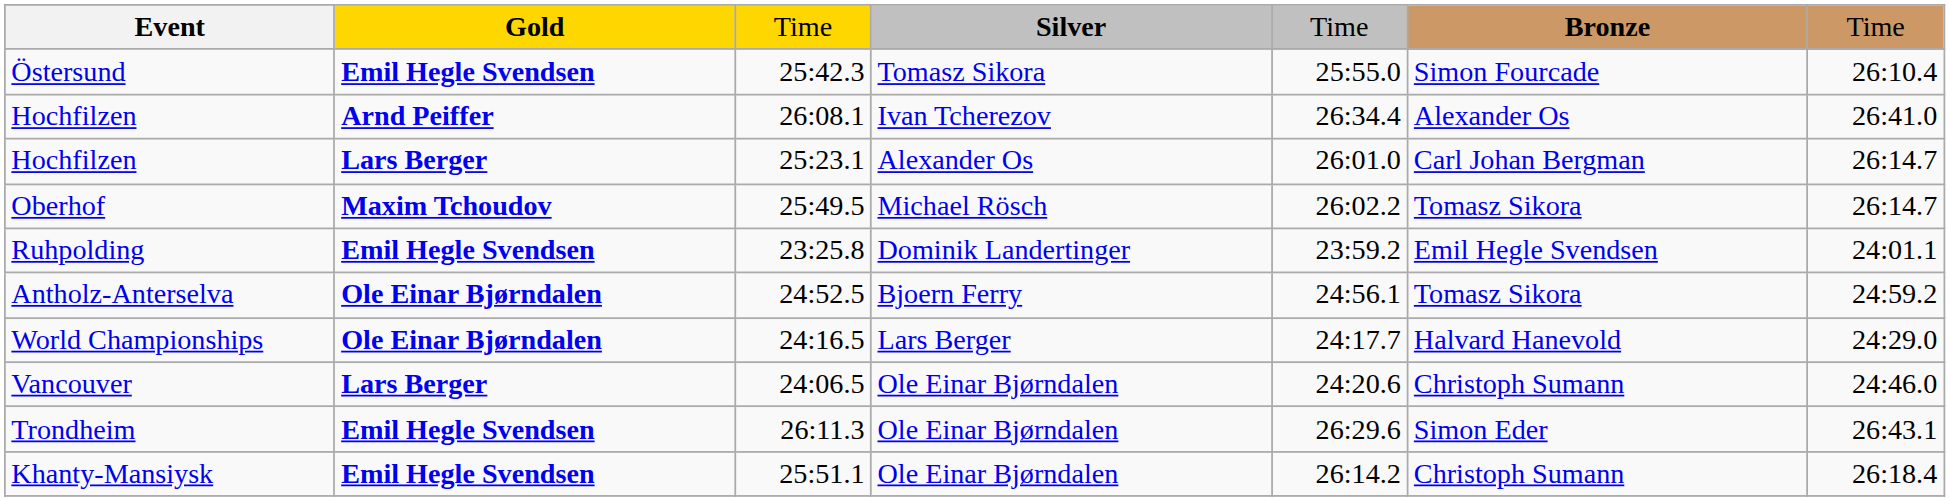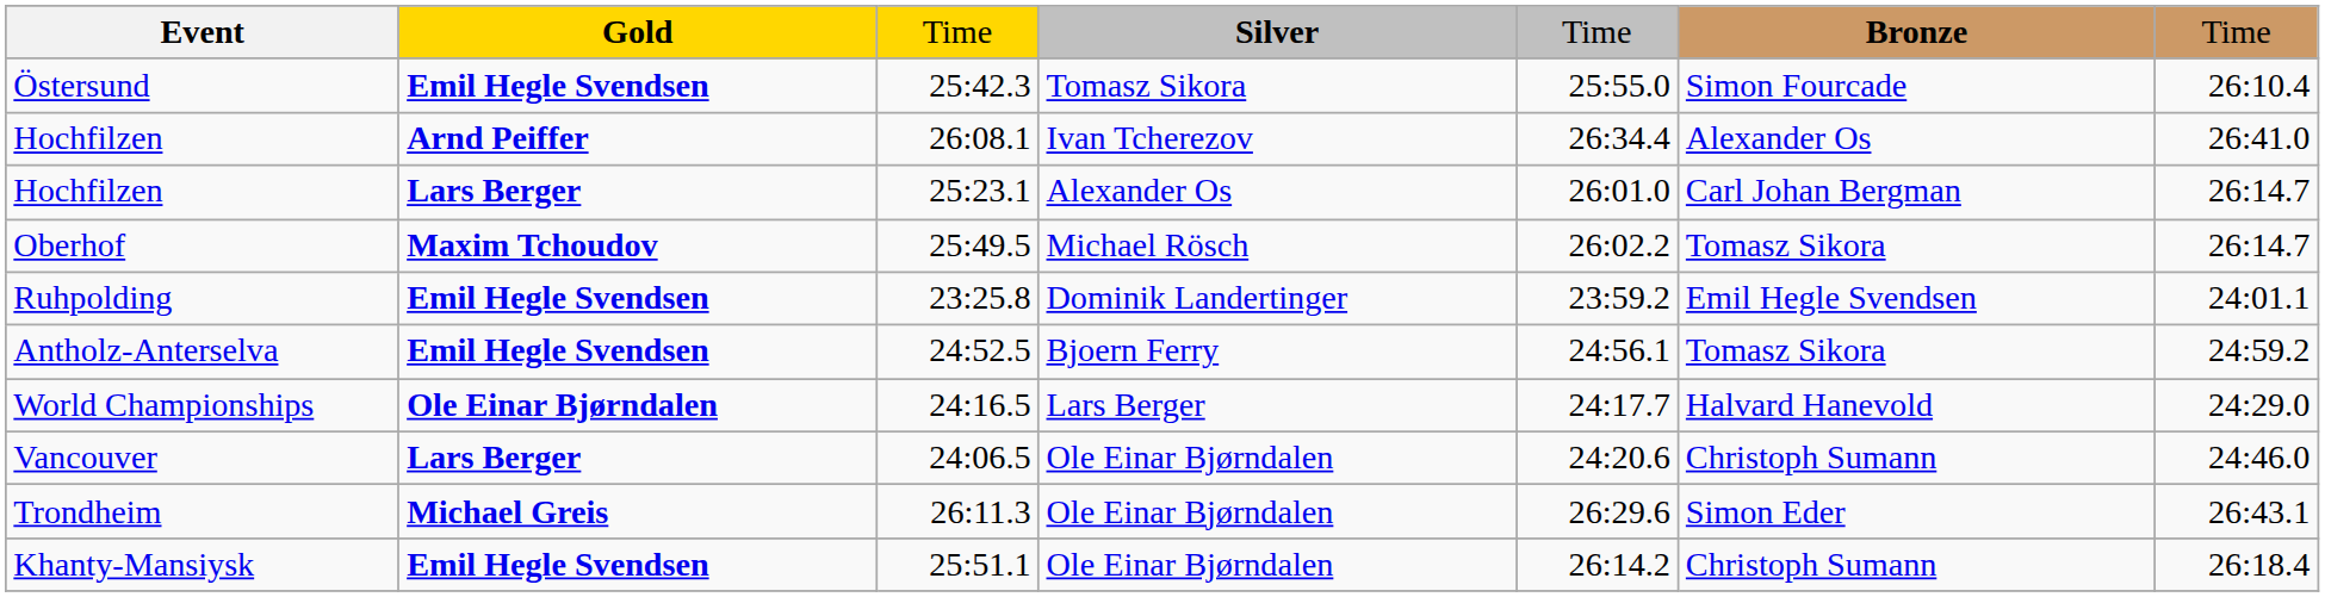Antholz-Anterselva | Gold: Ole Einar Bjørndalen -> Emil Hegle Svendsen
Trondheim | Gold: Emil Hegle Svendsen -> Michael Greis
